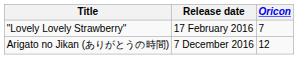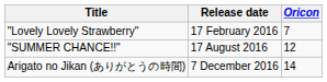+ row: "SUMMER CHANCE!!" | 17 August 2016 | 12
Arigato no Jikan (ありがとうの時間) | Oricon: 12 -> 14
